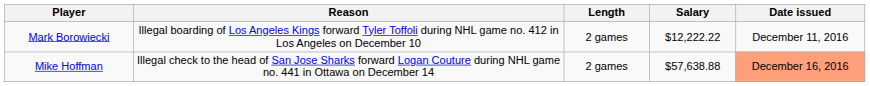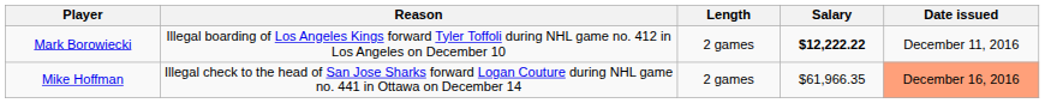Mark Borowiecki | Salary: normal -> bold
Mike Hoffman | Salary: $57,638.88 -> $61,966.35
